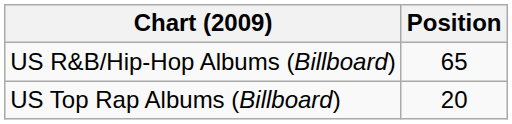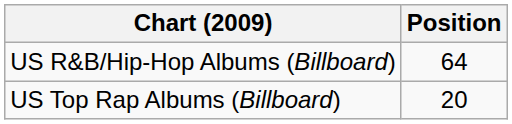US R&B/Hip-Hop Albums (Billboard) | Position: 65 -> 64
